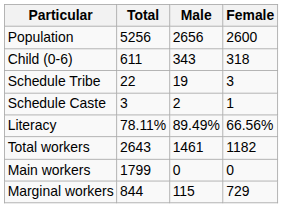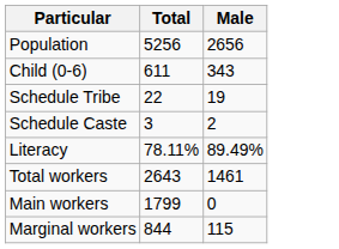- column: Female | 2600 | 318 | 3 | 1 | 66.56% | 1182 | 0 | 729
